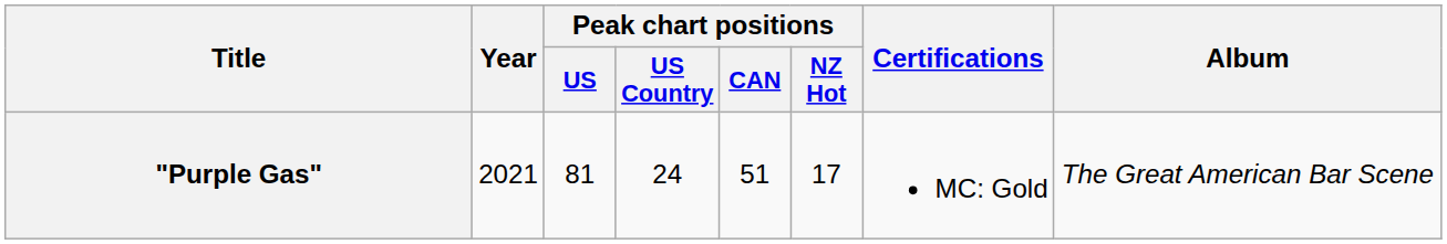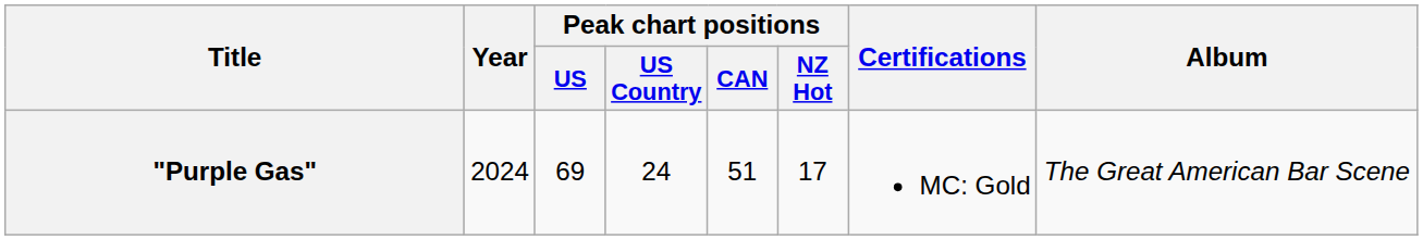"Purple Gas" | Year: 2021 -> 2024
"Purple Gas" | Peak chart positions / US: 81 -> 69
